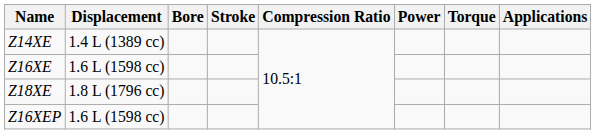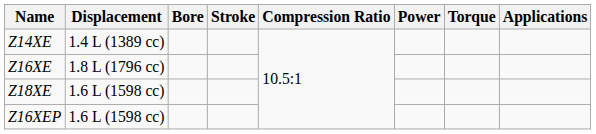Z16XE | Displacement: 1.6 L (1598 cc) -> 1.8 L (1796 cc)
Z18XE | Displacement: 1.8 L (1796 cc) -> 1.6 L (1598 cc)
